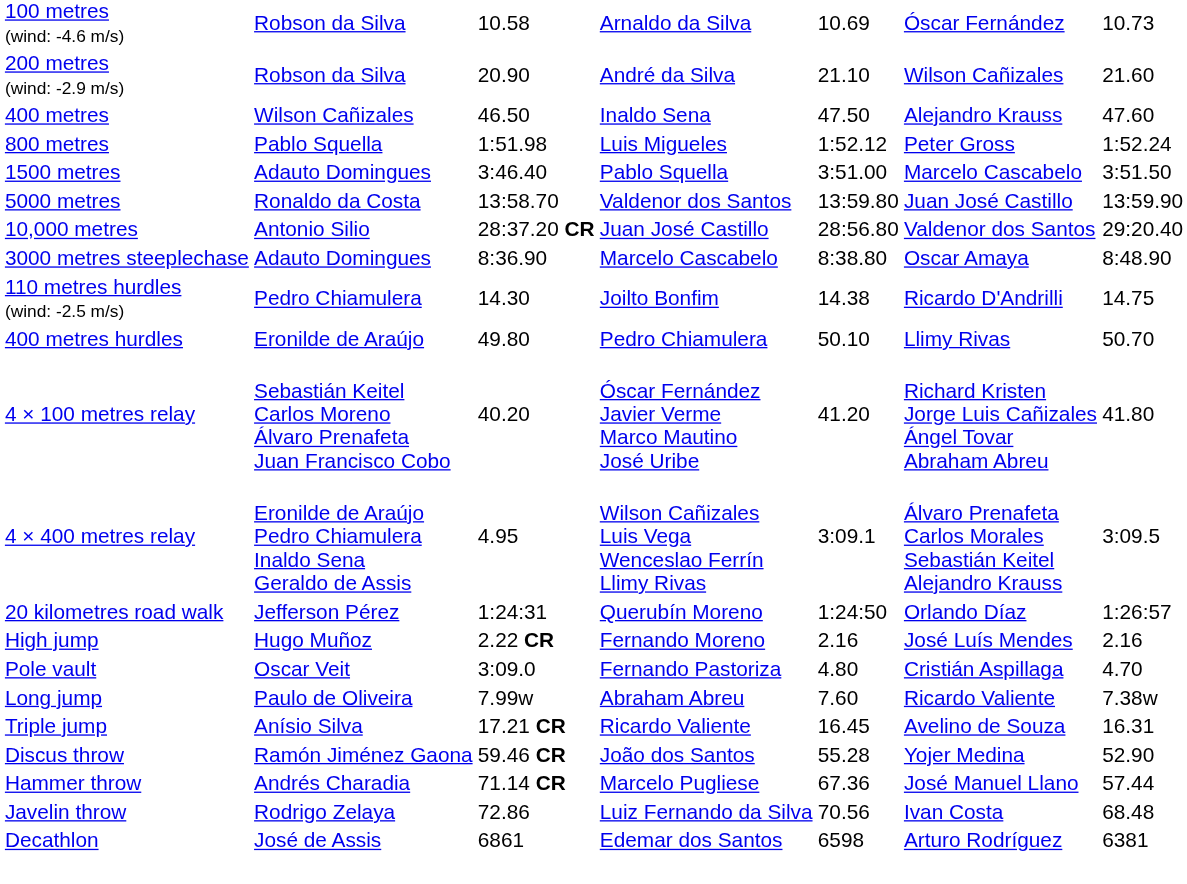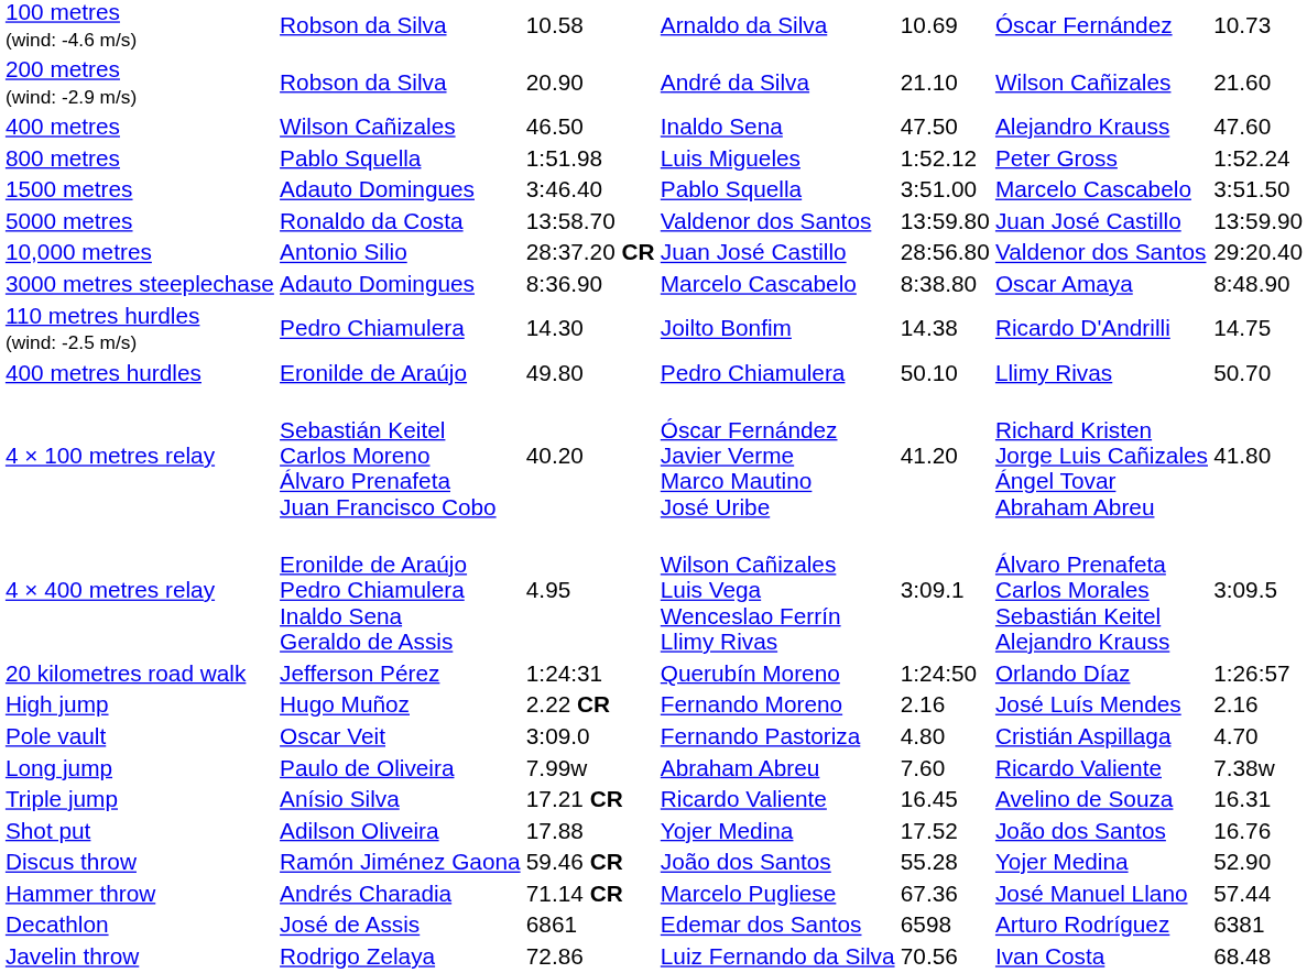+ row: Shot put | Adilson Oliveira | 17.88 | Yojer Medina | 17.52 | João dos Santos | 16.76
rows swapped: Javelin throw <-> Decathlon
